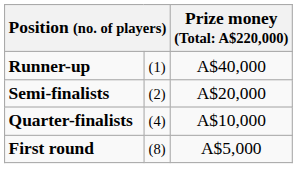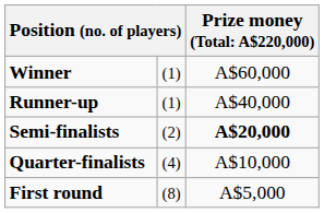+ row: Winner | (1) | A$60,000
Semi-finalists | column 3: normal -> bold
